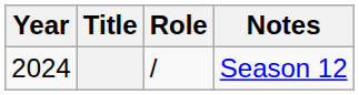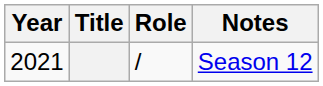Season 12 | Year: 2024 -> 2021
